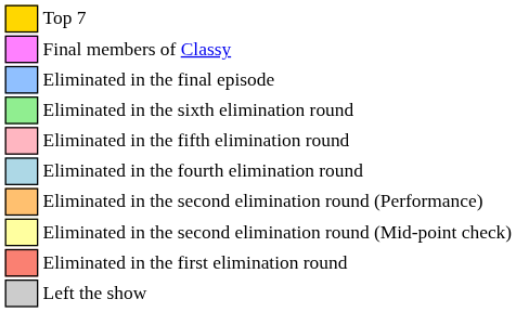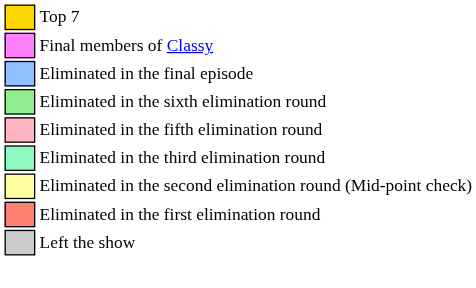- row: Eliminated in the fourth elimination round
+ row: Eliminated in the third elimination round
- row: Eliminated in the second elimination round (Performance)
